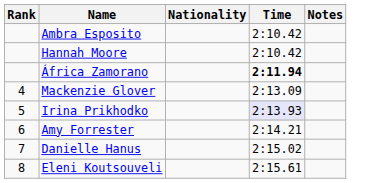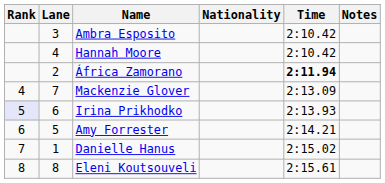+ column: Lane | 3 | 4 | 2 | 7 | 6 | 5 | 1 | 8
Irina Prikhodko | Rank: no background -> lavender background
Irina Prikhodko | Time: lavender background -> no background
